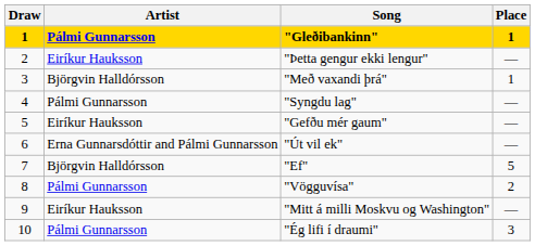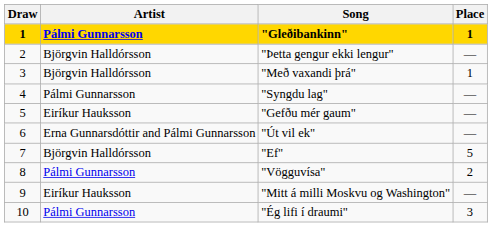"Þetta gengur ekki lengur" | Artist: Eiríkur Hauksson -> Björgvin Halldórsson
